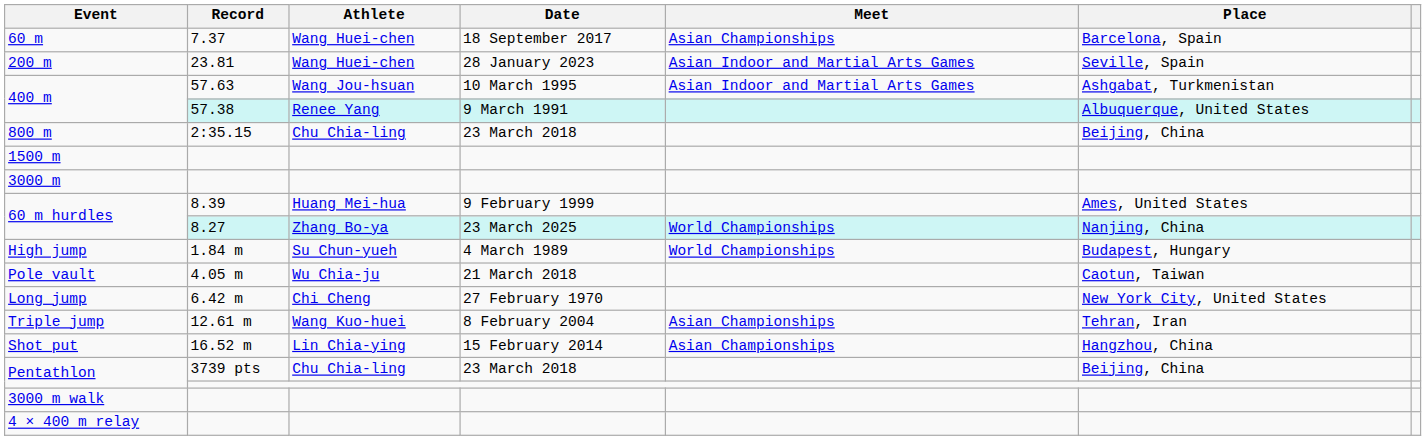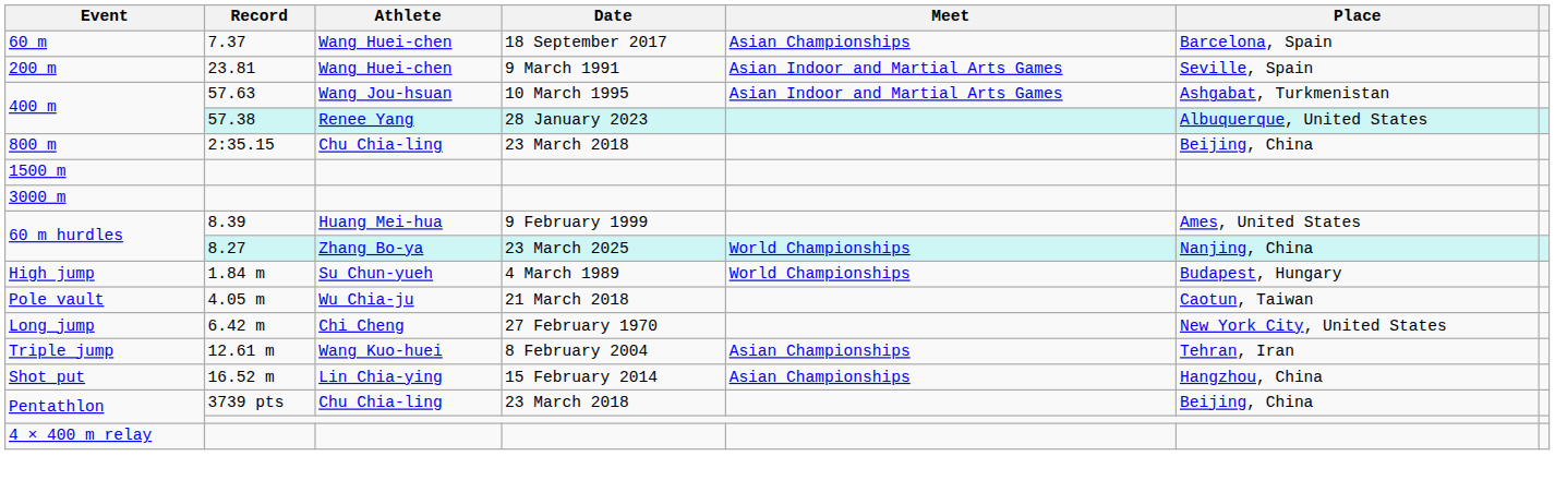200 m | Date: 28 January 2023 -> 9 March 1991
400 m / 57.38 | Date: 9 March 1991 -> 28 January 2023
- row: 3000 m walk
